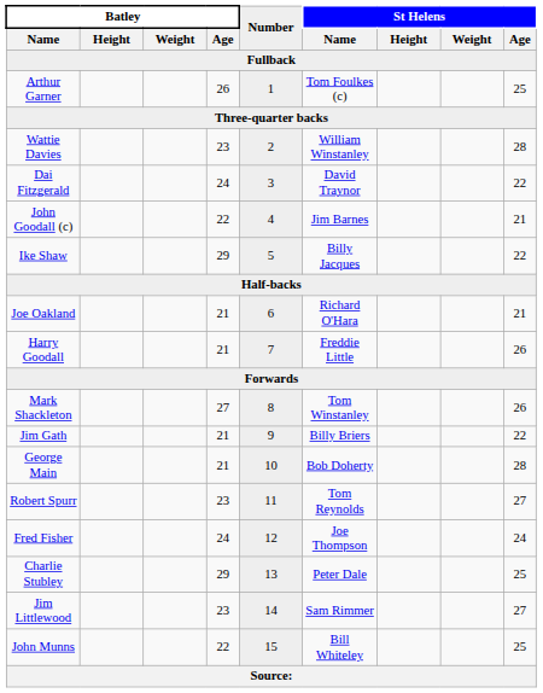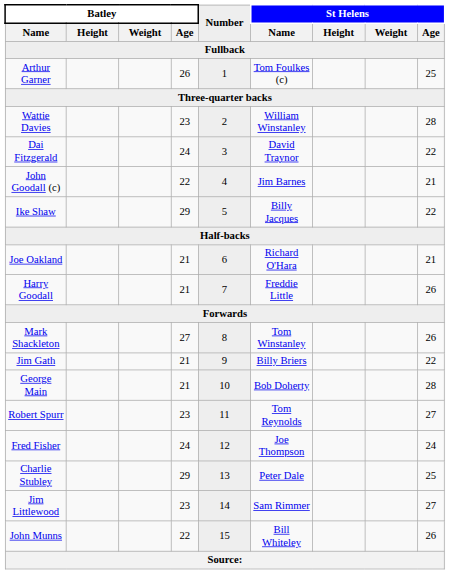John Munns | St Helens / Age: 25 -> 26
